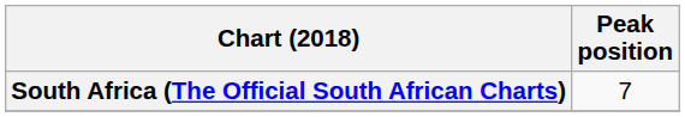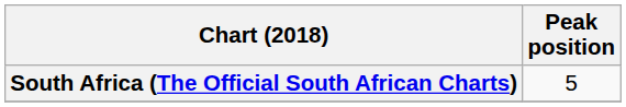South Africa (The Official South African Charts) | Peak position: 7 -> 5
